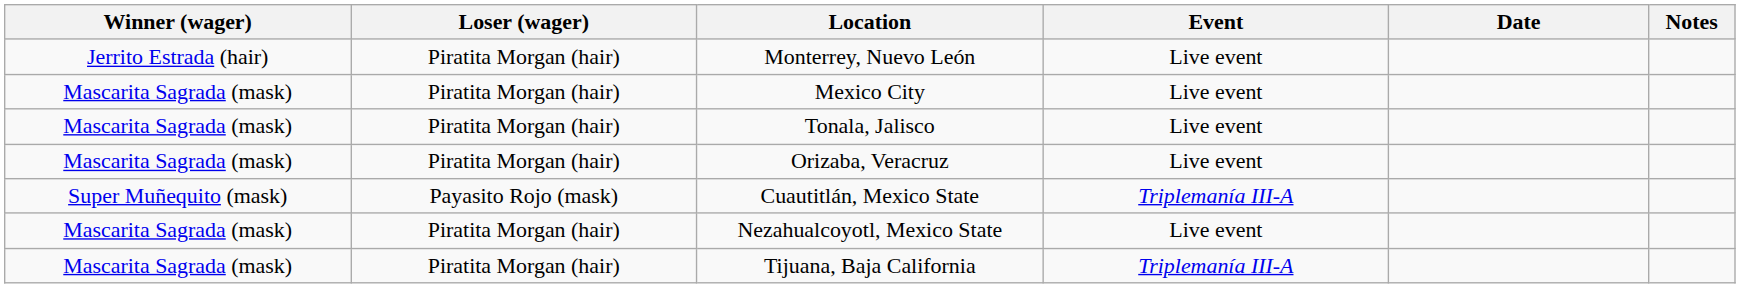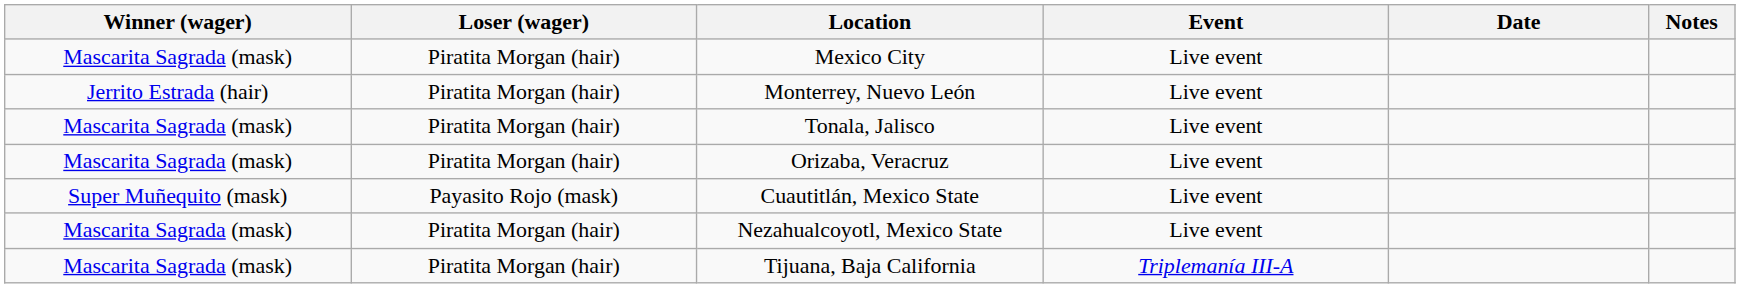rows swapped: Mexico City <-> Monterrey, Nuevo León
Cuautitlán, Mexico State | Event: Triplemanía III-A -> Live event
